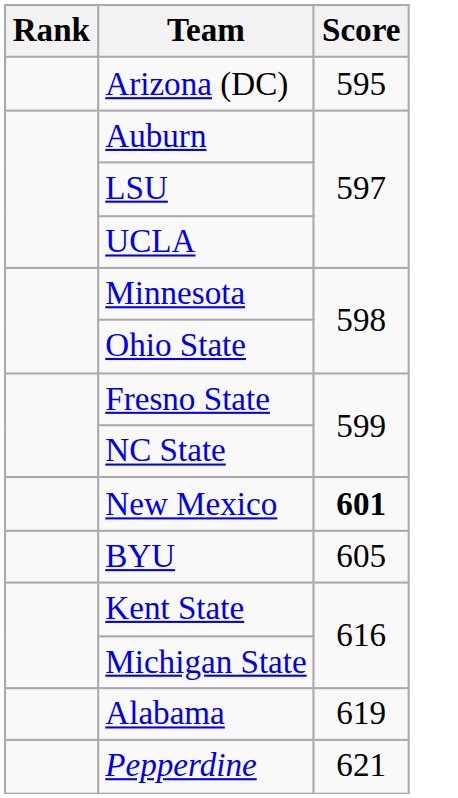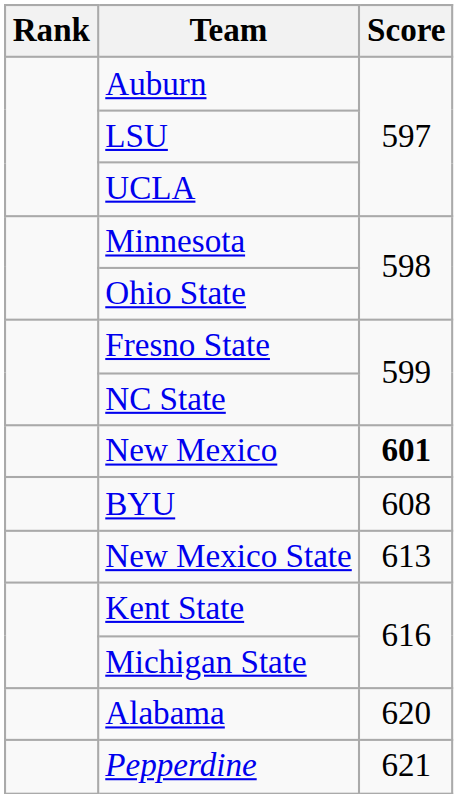- row: Arizona (DC) | 595
BYU | Score: 605 -> 608
+ row: New Mexico State | 613
Alabama | Score: 619 -> 620
